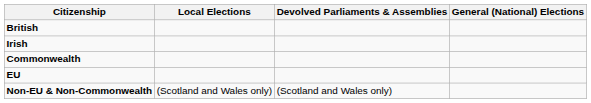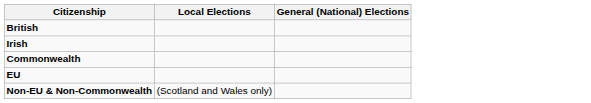- column: Devolved Parliaments & Assemblies | (Scotland and Wales only)
